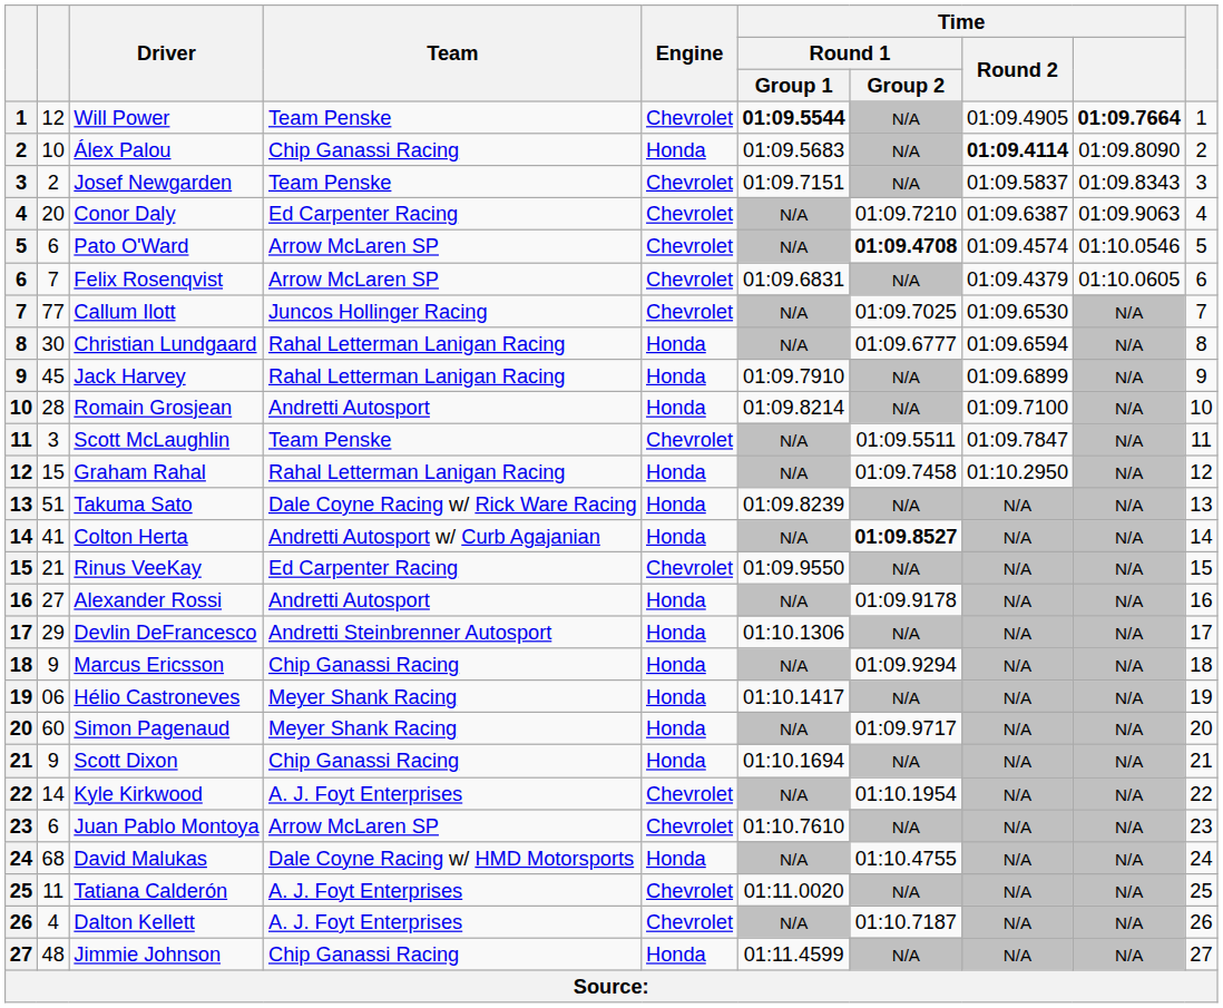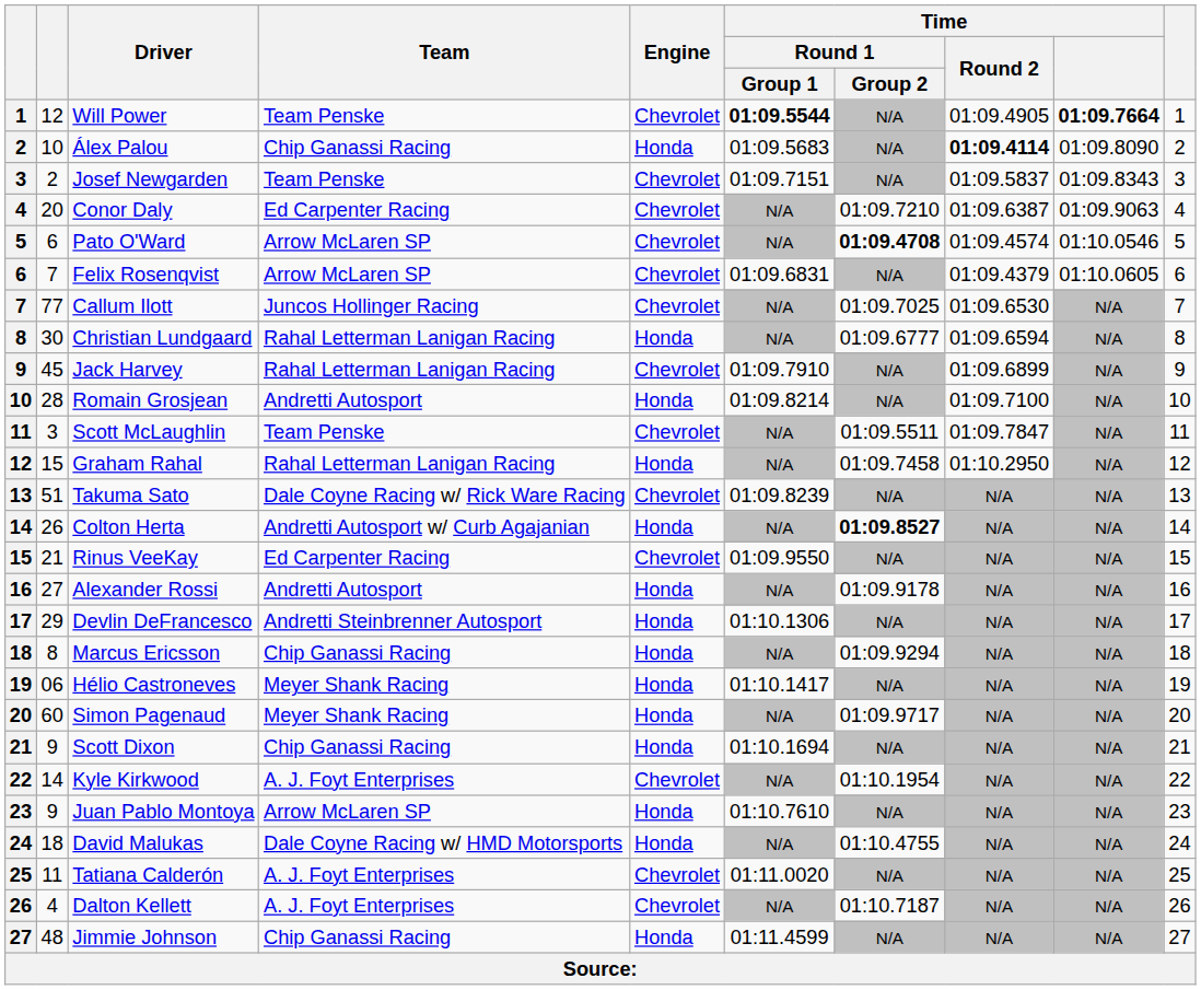Jack Harvey | Engine: Honda -> Chevrolet
Takuma Sato | Engine: Honda -> Chevrolet
Colton Herta | column 2: 41 -> 26
Marcus Ericsson | column 2: 9 -> 8
Juan Pablo Montoya | column 2: 6 -> 9
Juan Pablo Montoya | Engine: Chevrolet -> Honda
David Malukas | column 2: 68 -> 18
